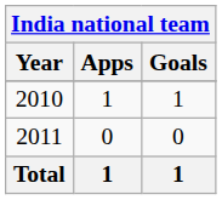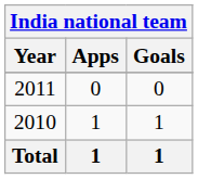rows swapped: 2010 <-> 2011
